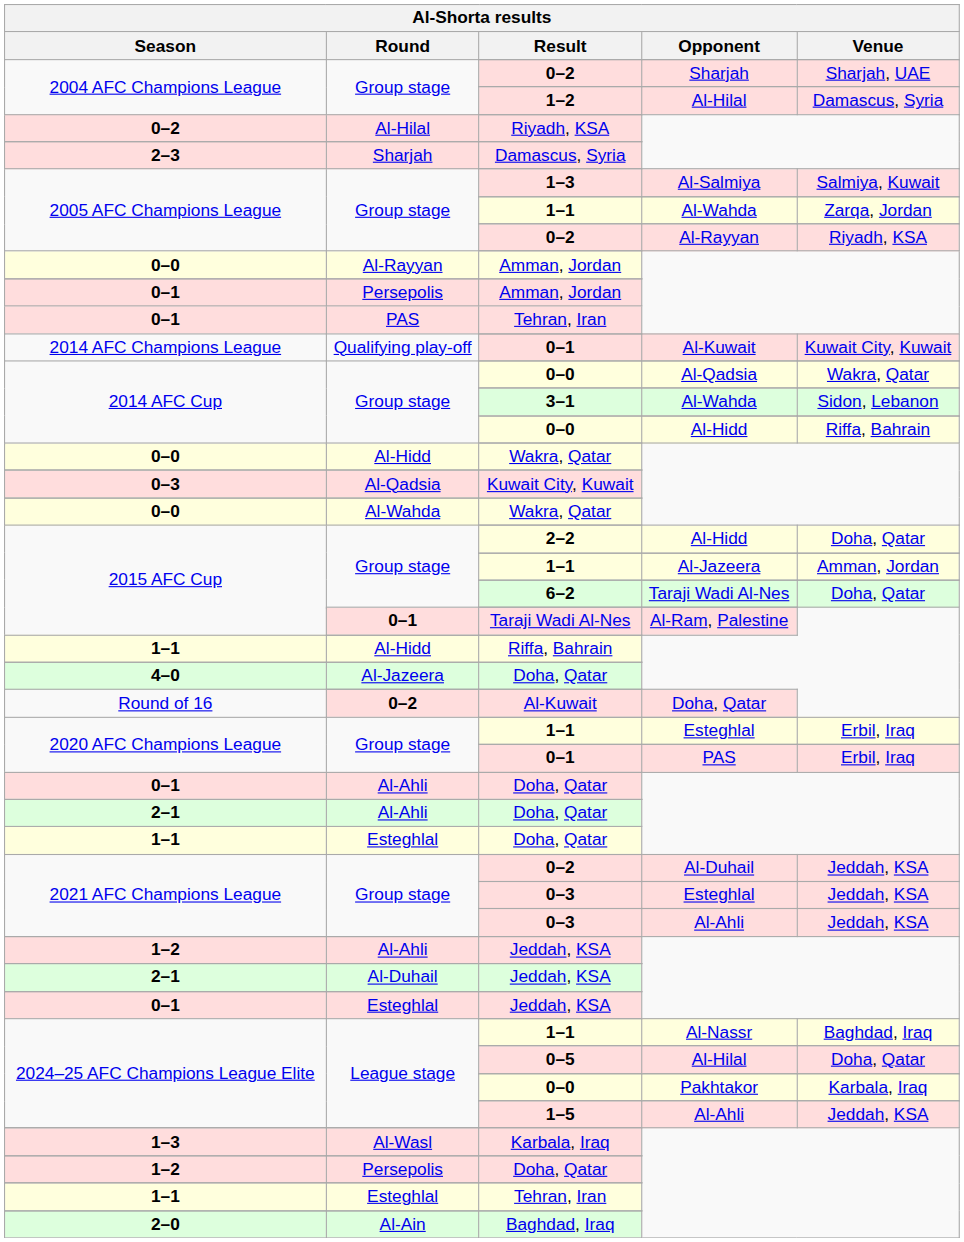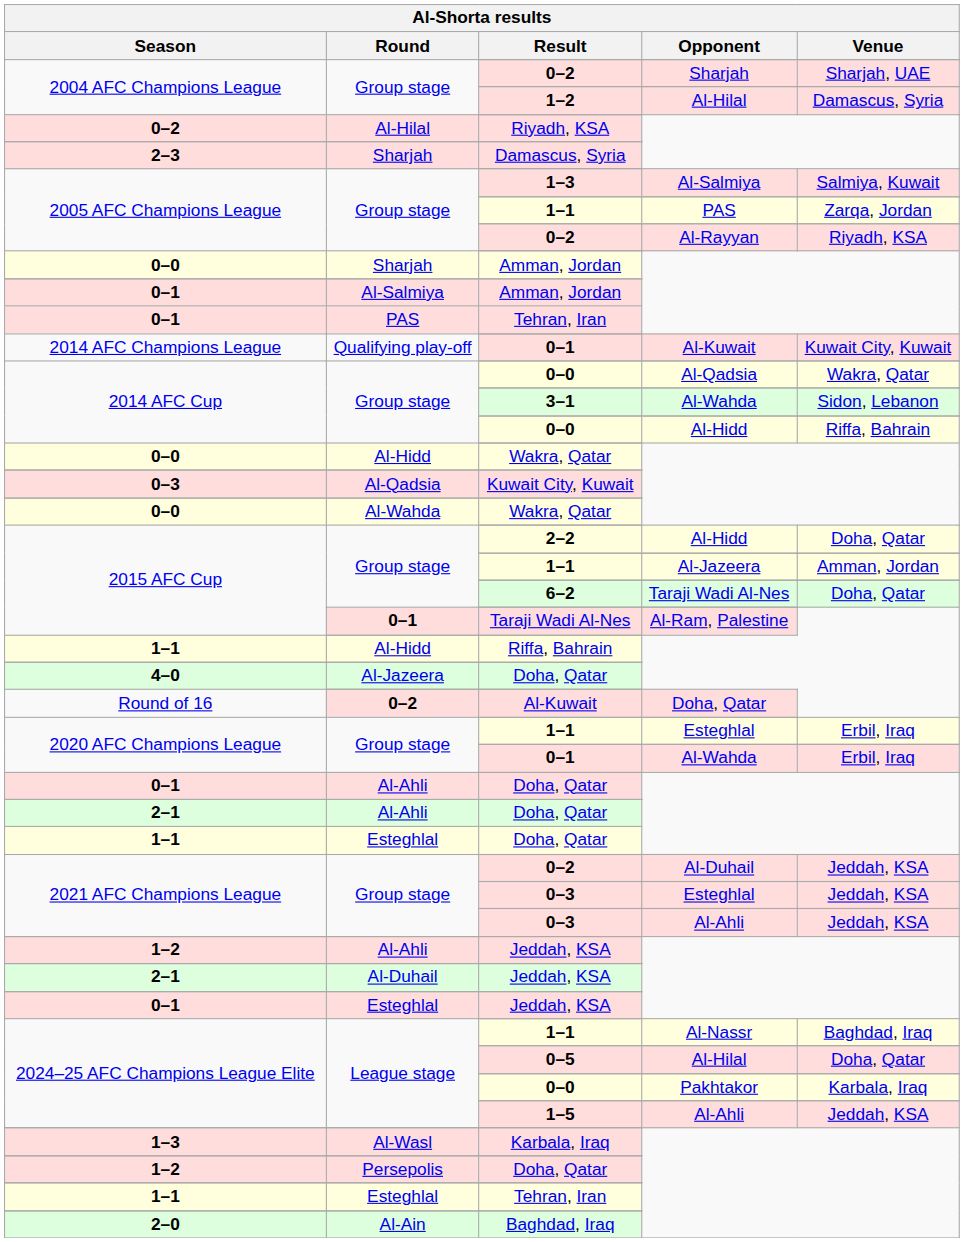2005 AFC Champions League / 1–1 | Opponent: Al-Wahda -> PAS
0–0 / Amman, Jordan | Round: Al-Rayyan -> Sharjah
0–1 / Amman, Jordan | Round: Persepolis -> Al-Salmiya
2020 AFC Champions League / 0–1 | Opponent: PAS -> Al-Wahda
